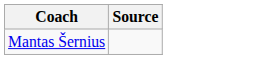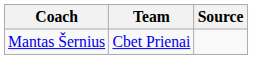+ column: Team | Cbet Prienai
